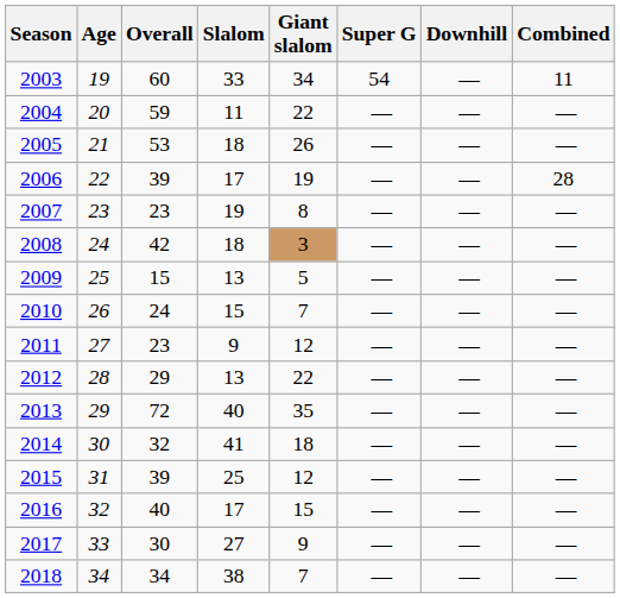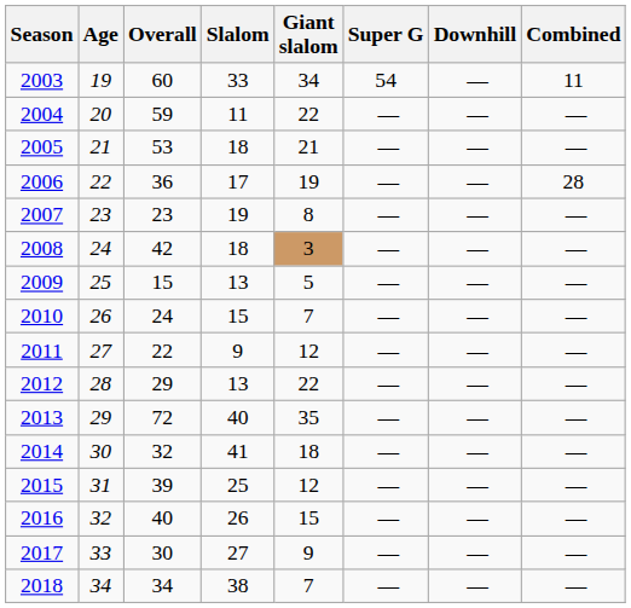2005 | Giant slalom: 26 -> 21
2006 | Overall: 39 -> 36
2011 | Overall: 23 -> 22
2016 | Slalom: 17 -> 26
